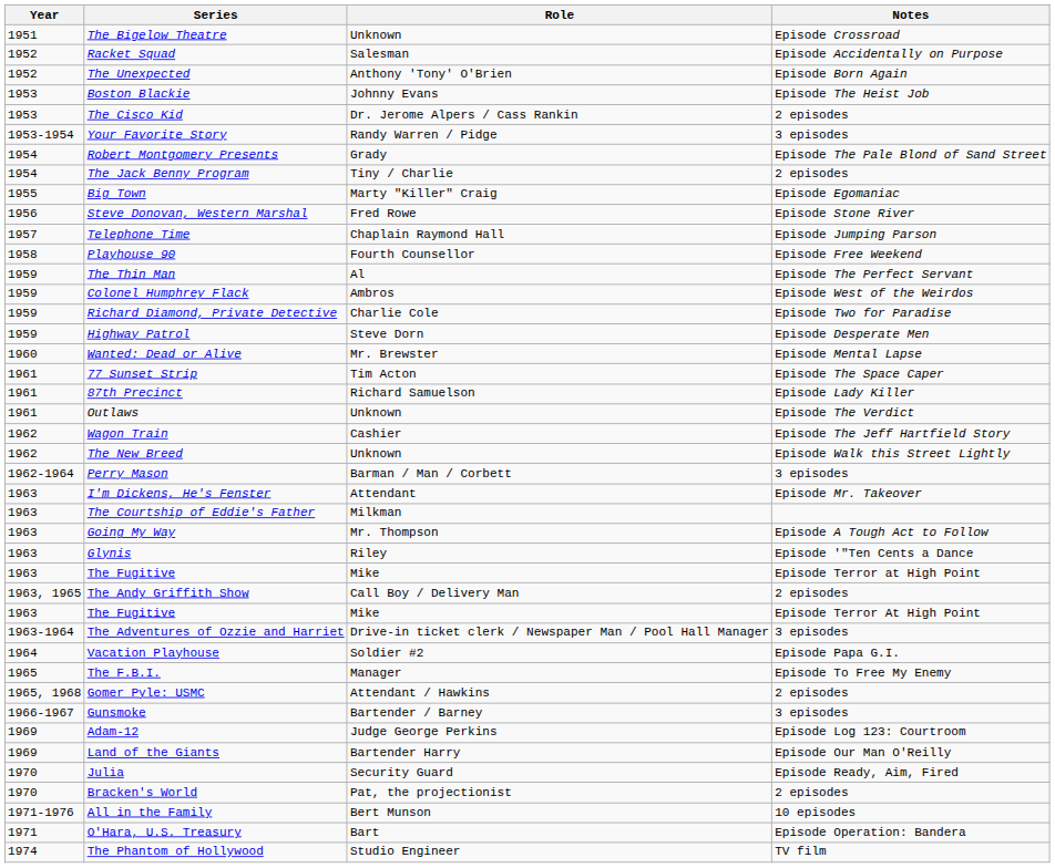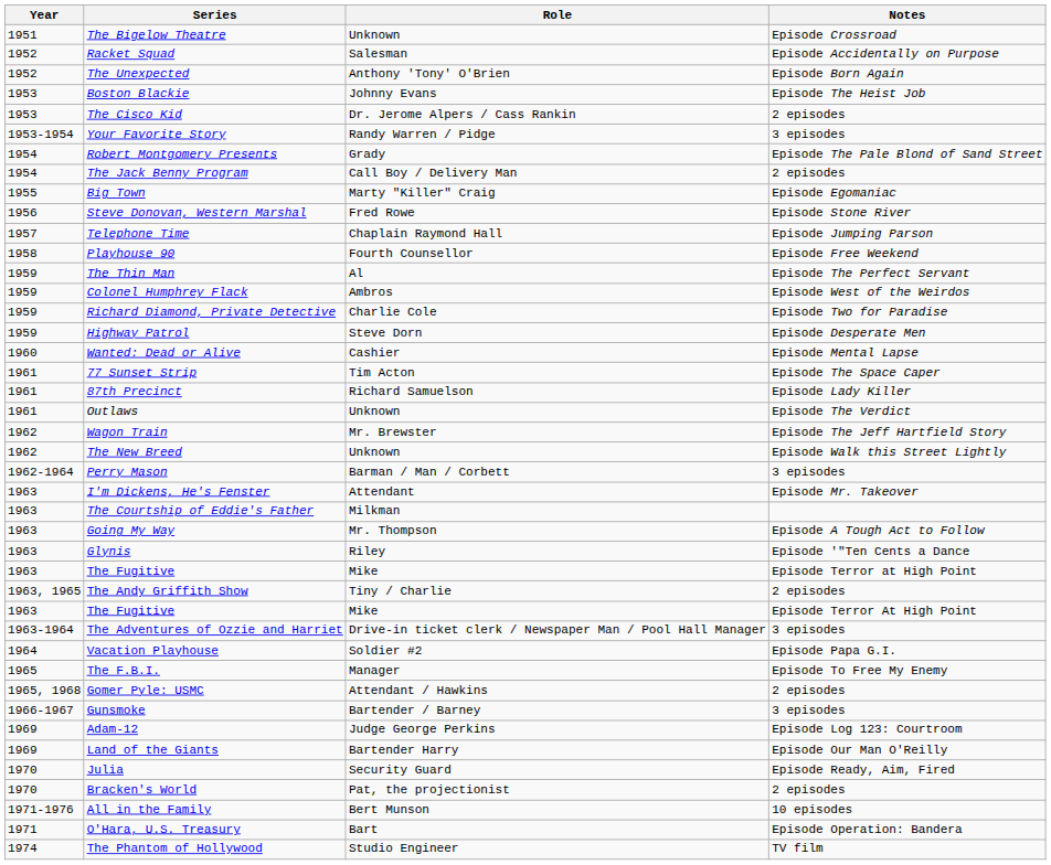The Jack Benny Program | Role: Tiny / Charlie -> Call Boy / Delivery Man
Wanted: Dead or Alive | Role: Mr. Brewster -> Cashier
Wagon Train | Role: Cashier -> Mr. Brewster
The Andy Griffith Show | Role: Call Boy / Delivery Man -> Tiny / Charlie
